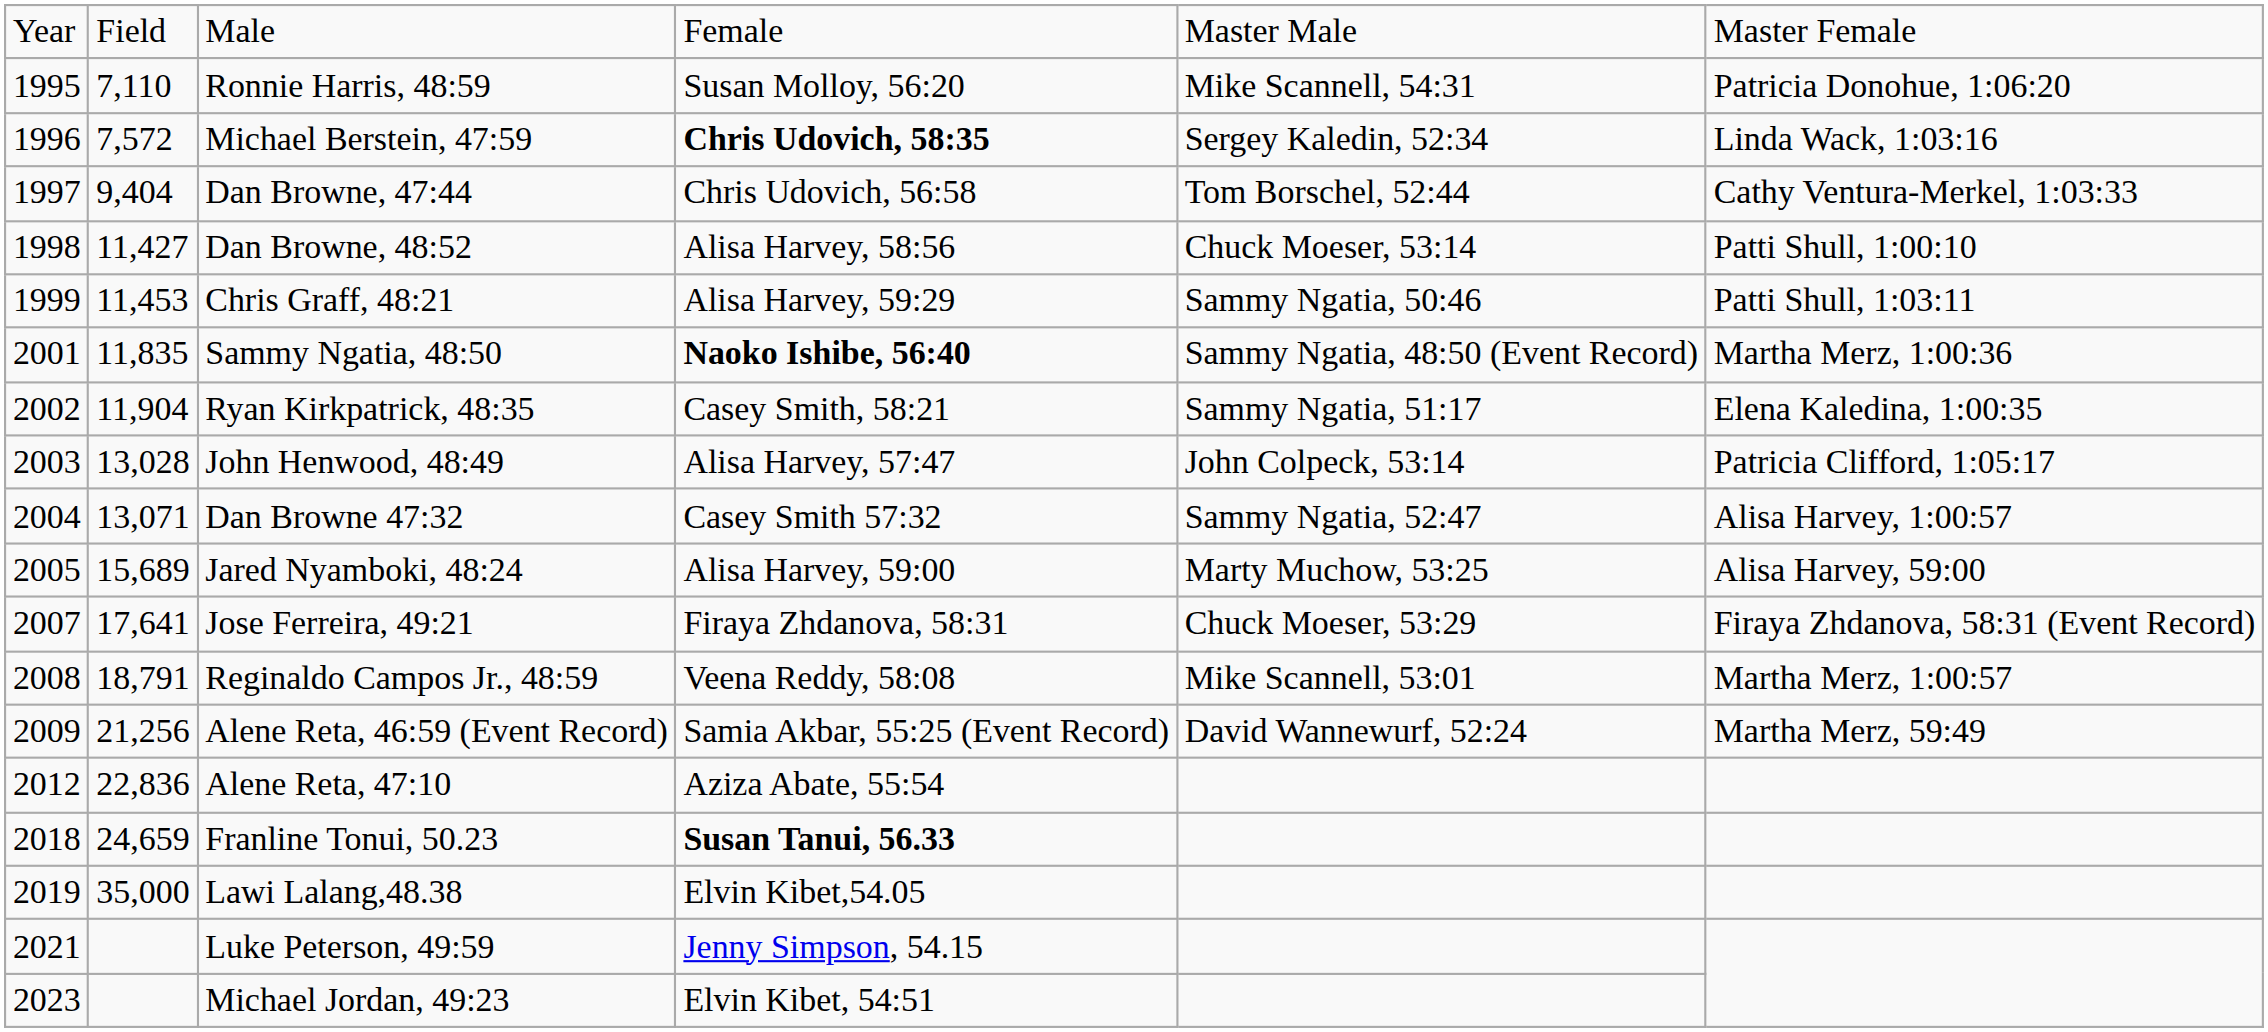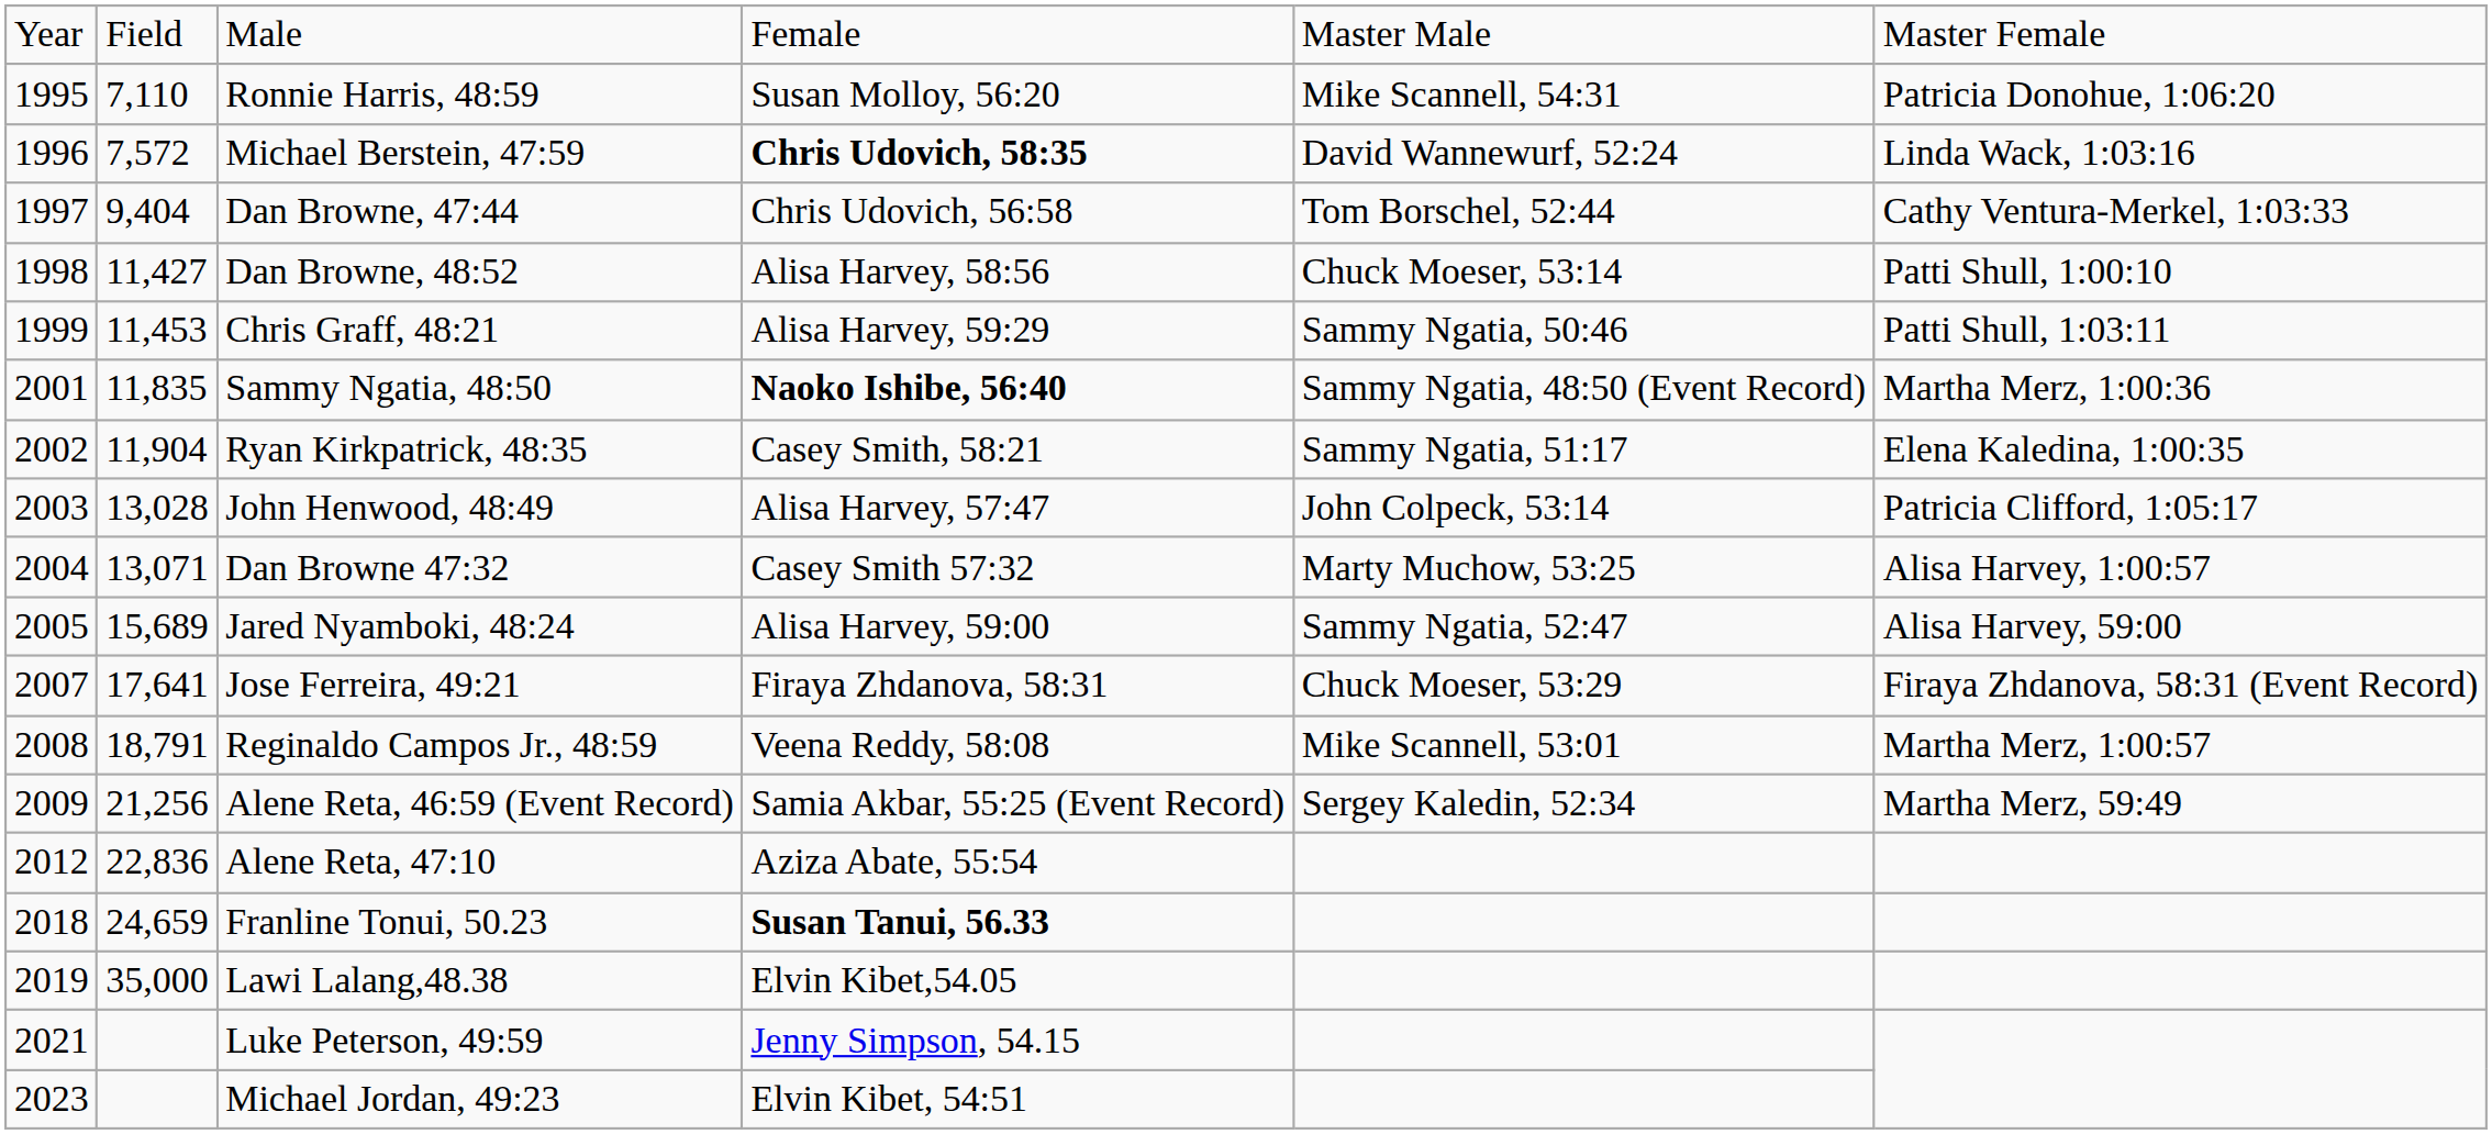Michael Berstein, 47:59 | column 5: Sergey Kaledin, 52:34 -> David Wannewurf, 52:24
Dan Browne 47:32 | column 5: Sammy Ngatia, 52:47 -> Marty Muchow, 53:25
Jared Nyamboki, 48:24 | column 5: Marty Muchow, 53:25 -> Sammy Ngatia, 52:47
Alene Reta, 46:59 (Event Record) | column 5: David Wannewurf, 52:24 -> Sergey Kaledin, 52:34
